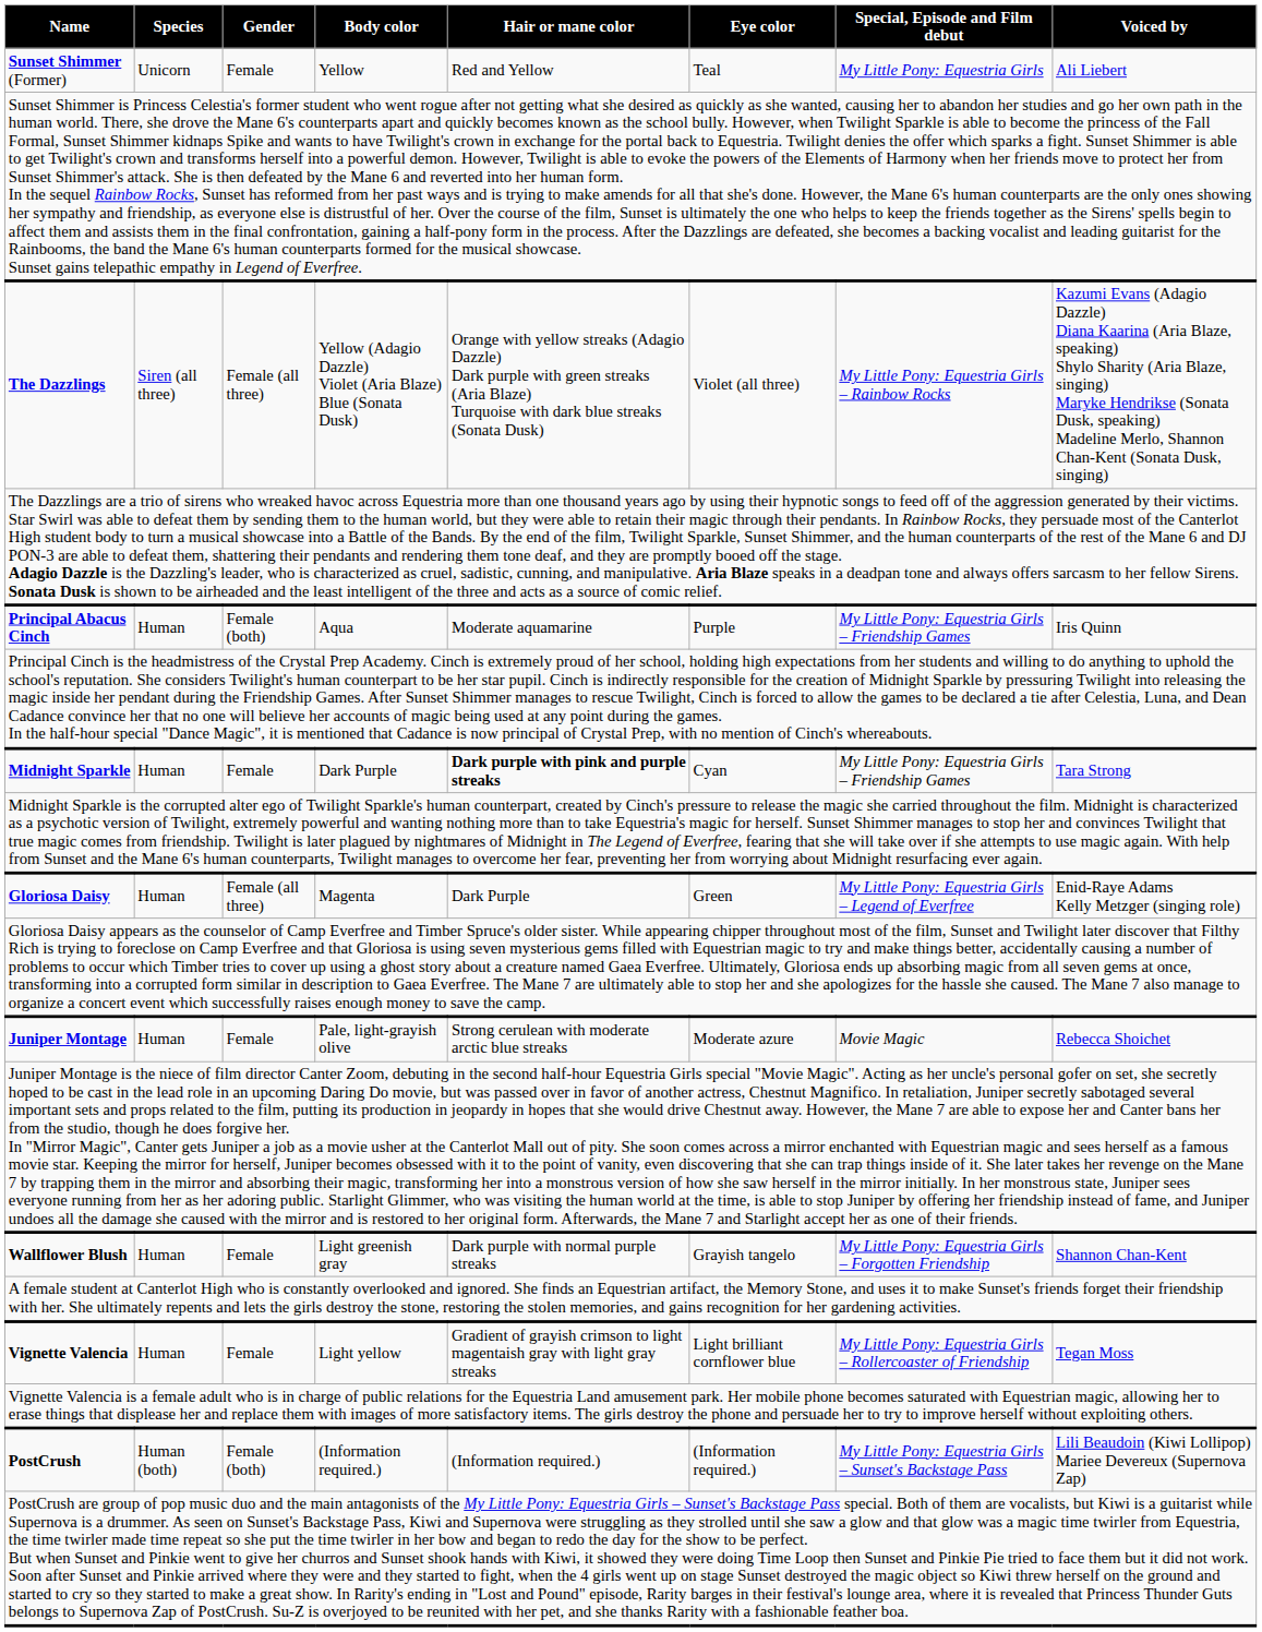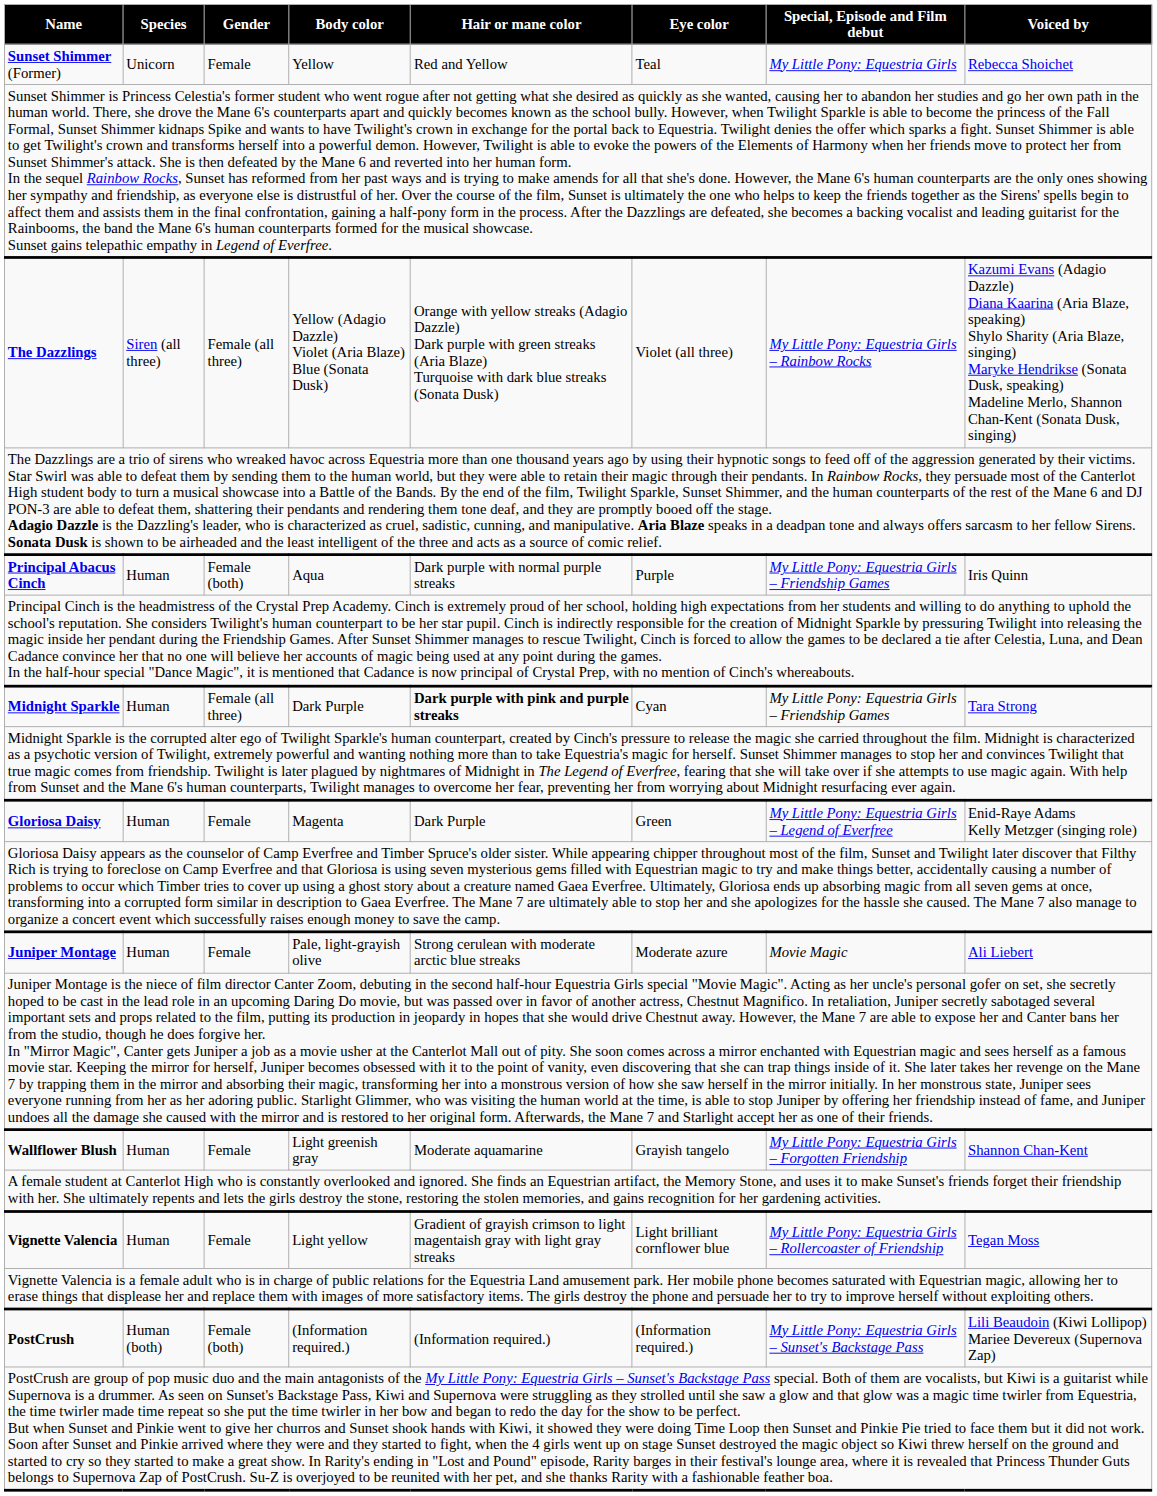Sunset Shimmer (Former) | Voiced by: Ali Liebert -> Rebecca Shoichet
Principal Abacus Cinch | Hair or mane color: Moderate aquamarine -> Dark purple with normal purple streaks
Midnight Sparkle | Gender: Female -> Female (all three)
Gloriosa Daisy | Gender: Female (all three) -> Female
Juniper Montage | Voiced by: Rebecca Shoichet -> Ali Liebert
Wallflower Blush | Hair or mane color: Dark purple with normal purple streaks -> Moderate aquamarine
